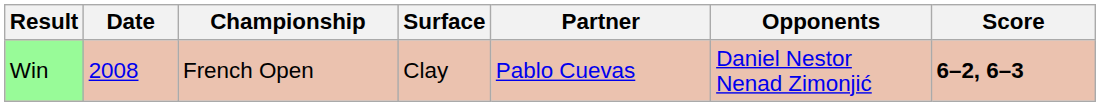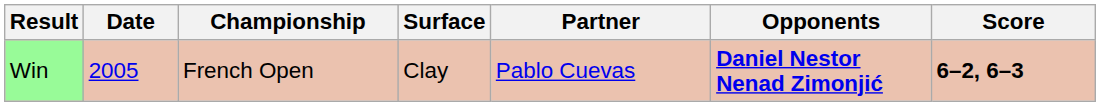Win | Date: 2008 -> 2005
Win | Opponents: normal -> bold
